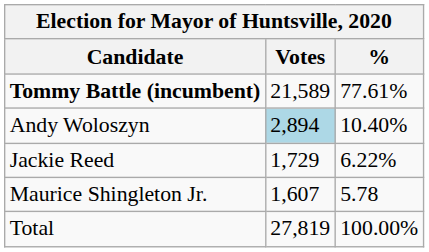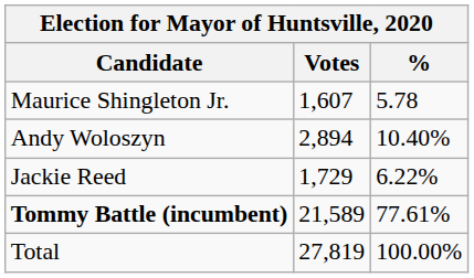rows swapped: Tommy Battle (incumbent) <-> Maurice Shingleton Jr.
Andy Woloszyn | Votes: lightblue background -> no background
